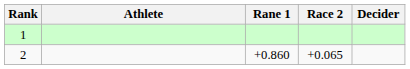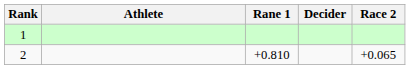columns swapped: Race 2 <-> Decider
2 | Rane 1: +0.860 -> +0.810
